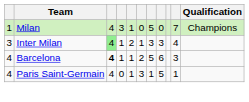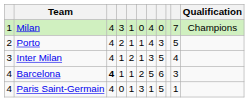Milan | column 7: 5 -> 4
+ row: 2 | Porto | 4 | 2 | 1 | 1 | 4 | 3 | 5
Inter Milan | column 3: lightgreen background -> no background
Inter Milan | column 8: 3 -> 5
